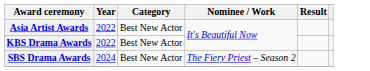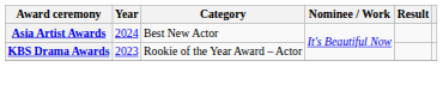Asia Artist Awards | Year: 2022 -> 2024
KBS Drama Awards | Year: 2022 -> 2023
KBS Drama Awards | Category: Best New Actor -> Rookie of the Year Award – Actor
- row: SBS Drama Awards | 2024 | Best New Actor | The Fiery Priest – Season 2
